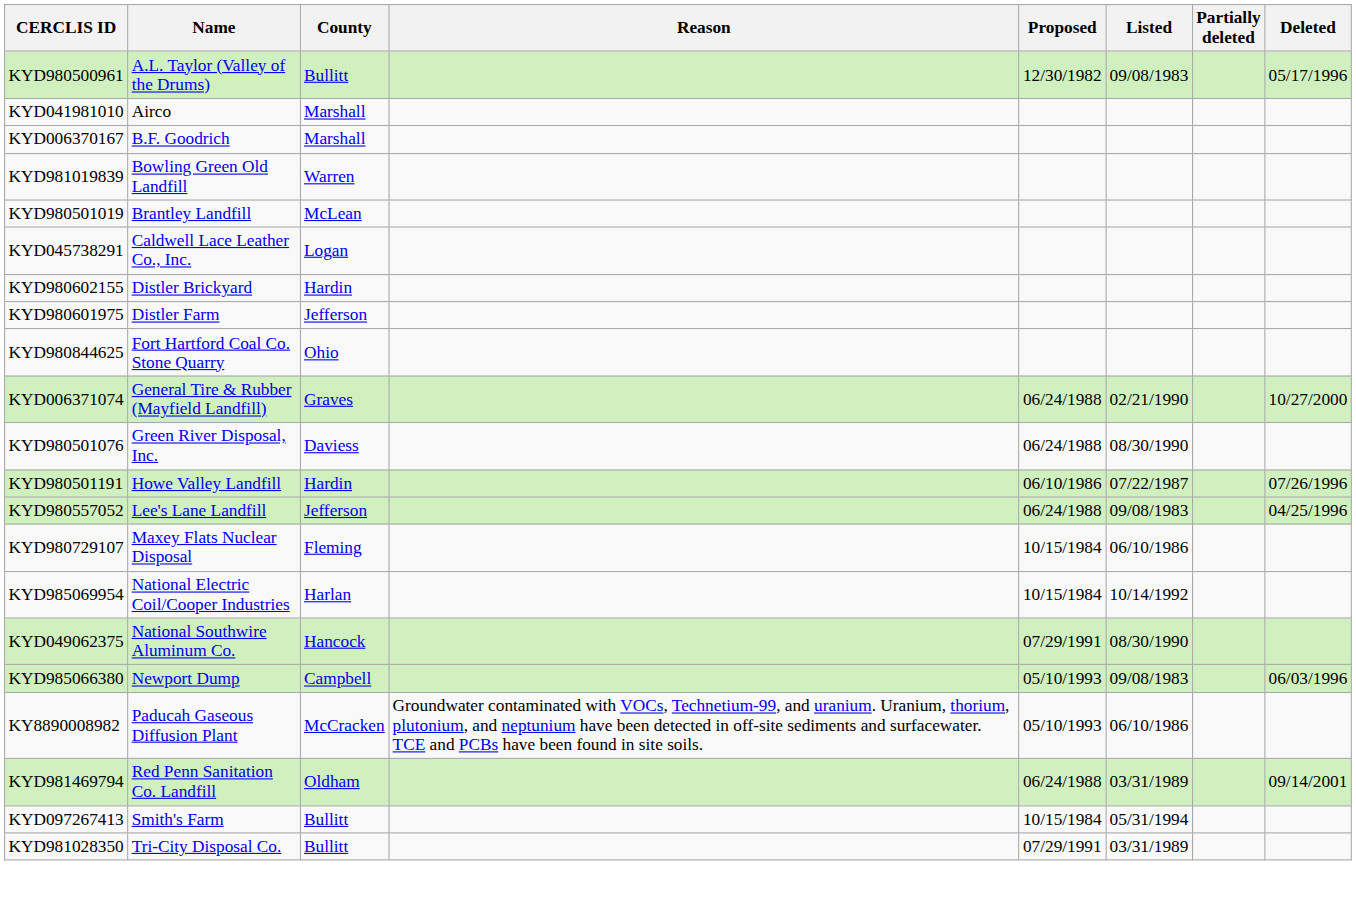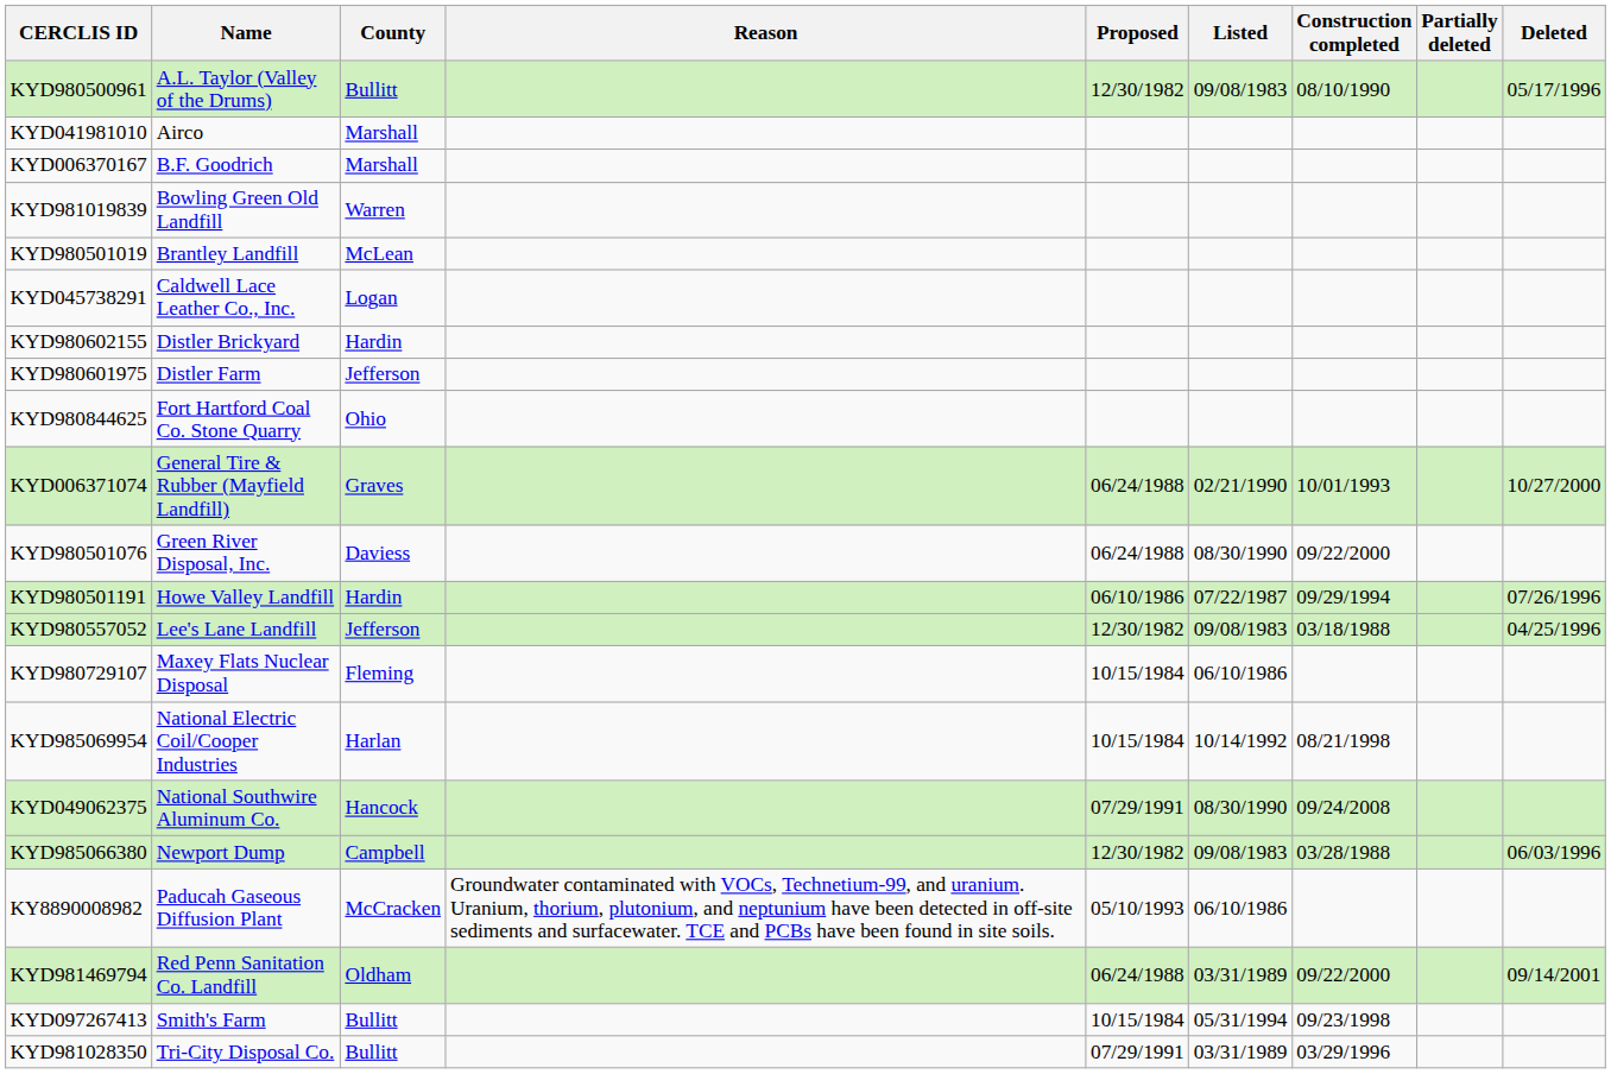+ column: Construction completed | 08/10/1990 | 10/01/1993 | 09/22/2000 | 09/29/1994 | 03/18/1988 | 08/21/1998 | 09/24/2008 | 03/28/1988 | 09/22/2000 | 09/23/1998 | 03/29/1996
KYD980557052 | Proposed: 06/24/1988 -> 12/30/1982
KYD985066380 | Proposed: 05/10/1993 -> 12/30/1982
